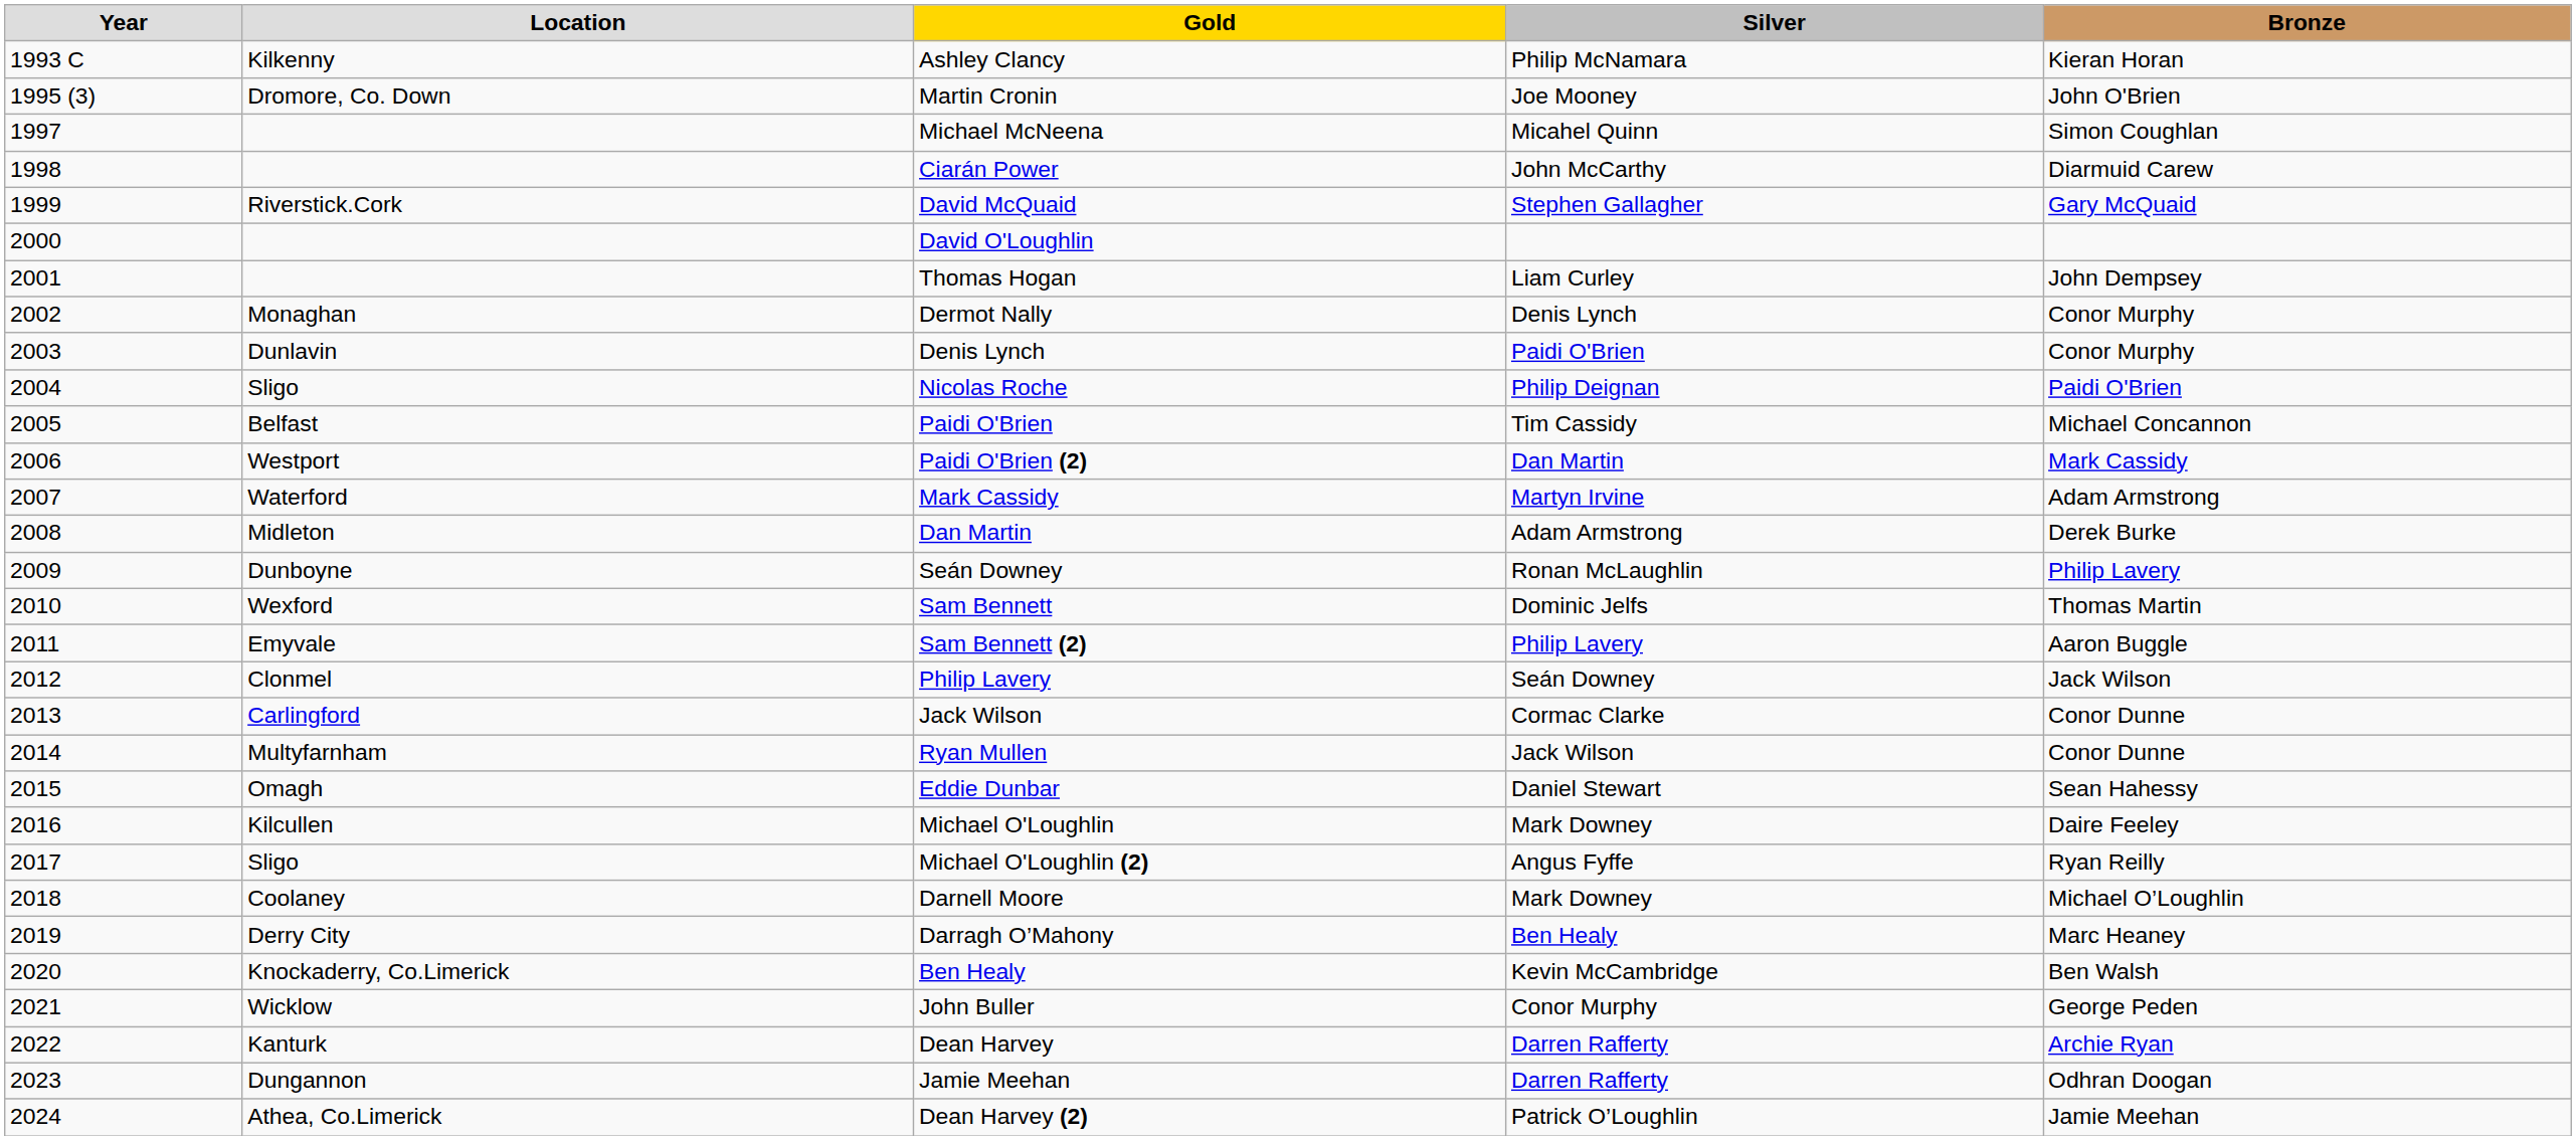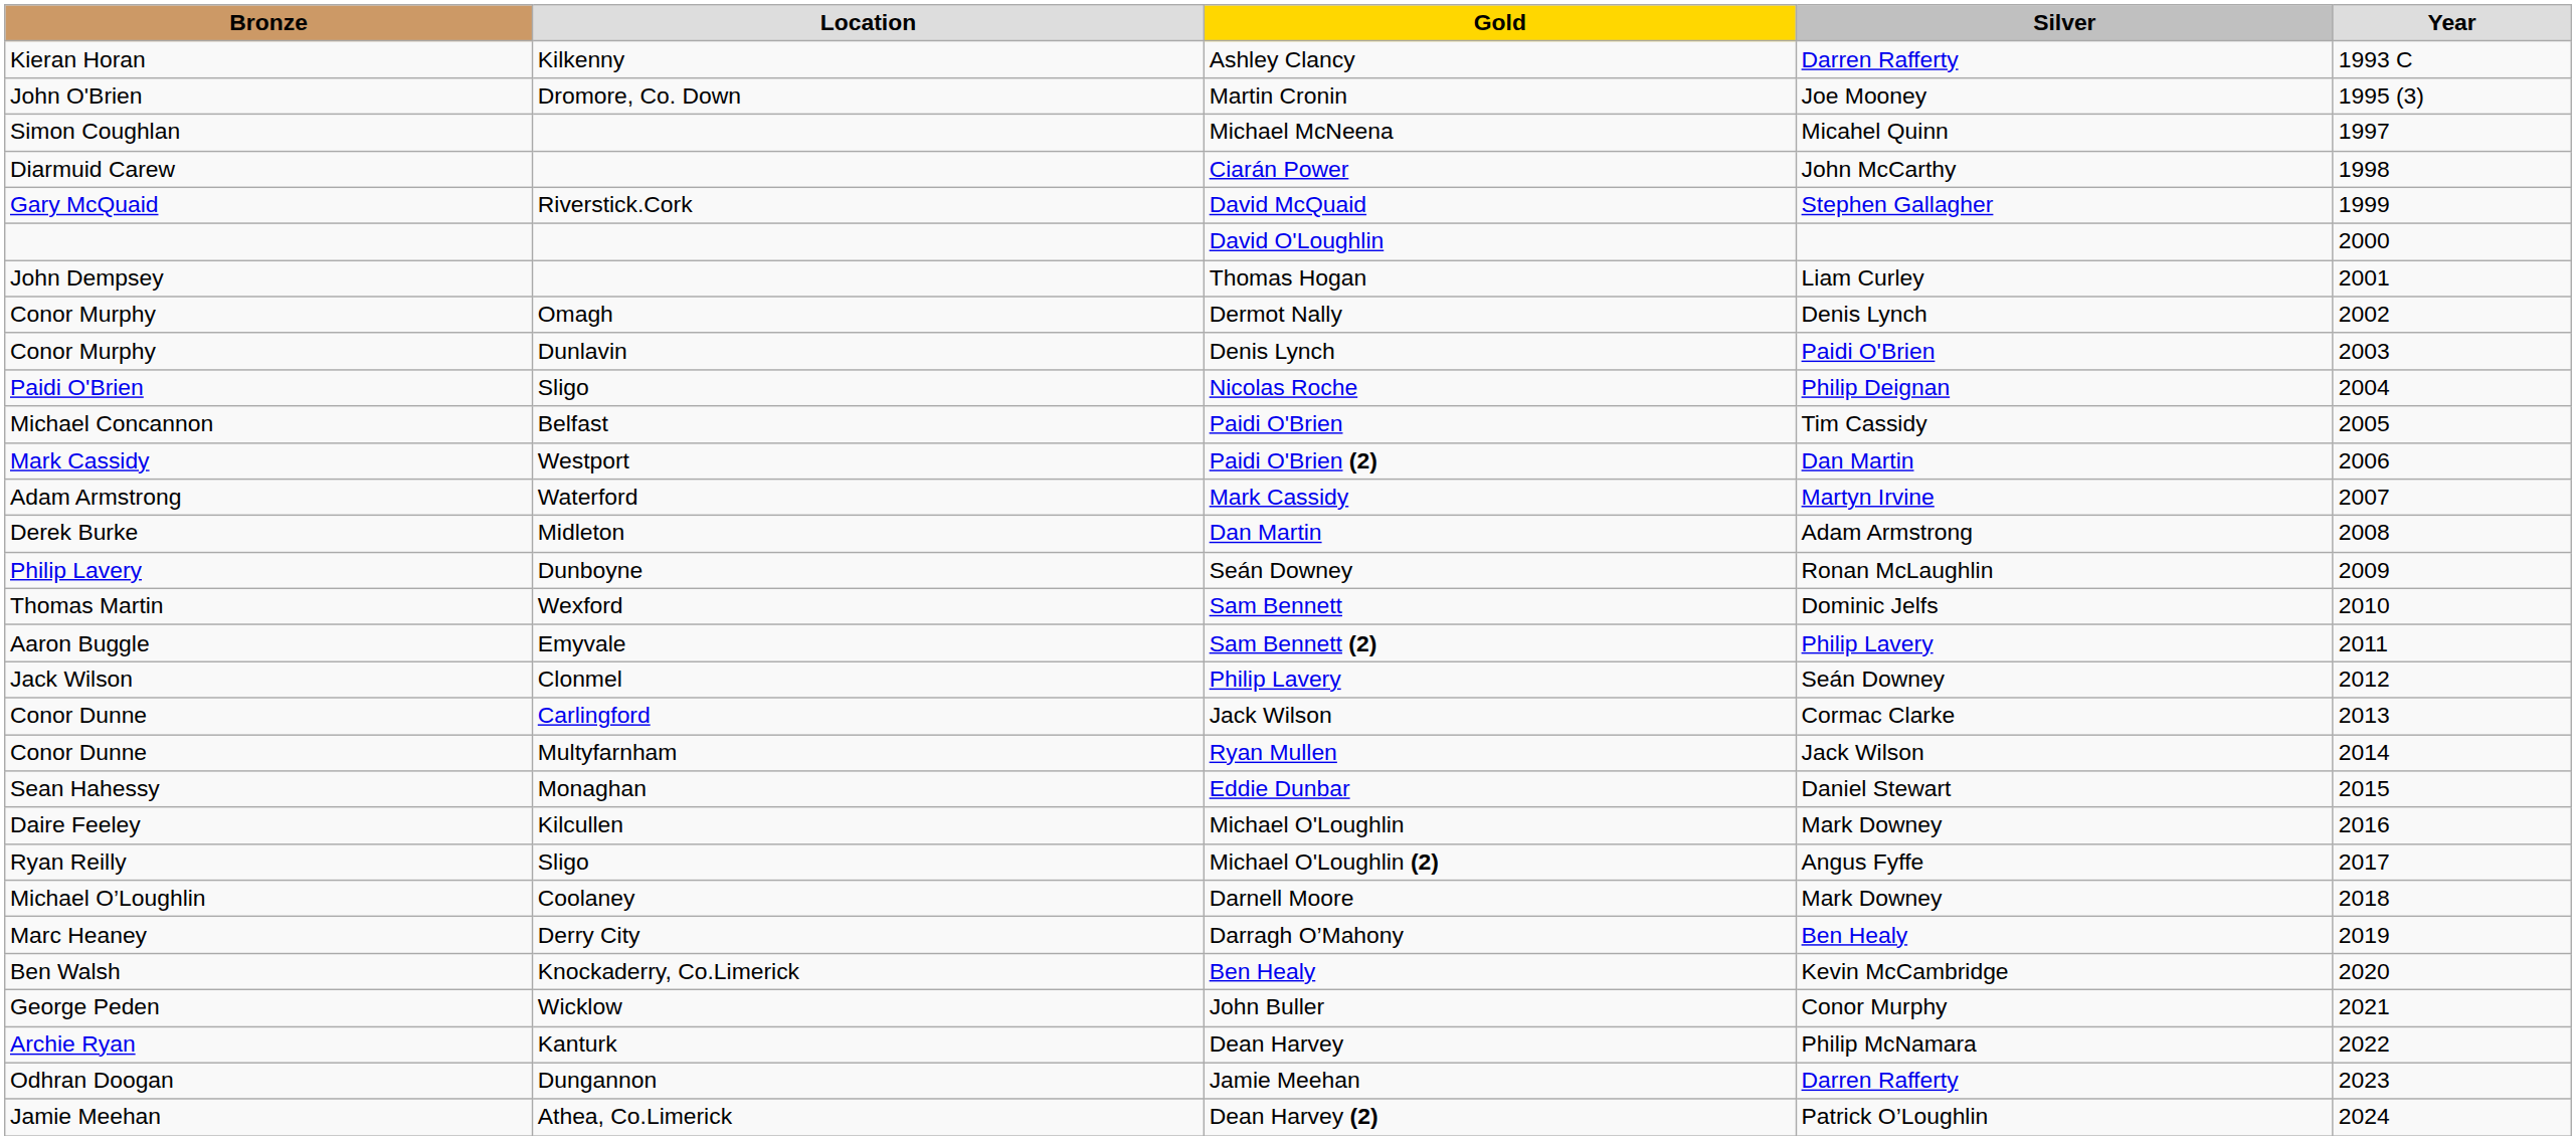columns swapped: Year <-> Bronze
Ashley Clancy | Silver: Philip McNamara -> Darren Rafferty
Dermot Nally | Location: Monaghan -> Omagh
Eddie Dunbar | Location: Omagh -> Monaghan
Dean Harvey | Silver: Darren Rafferty -> Philip McNamara
